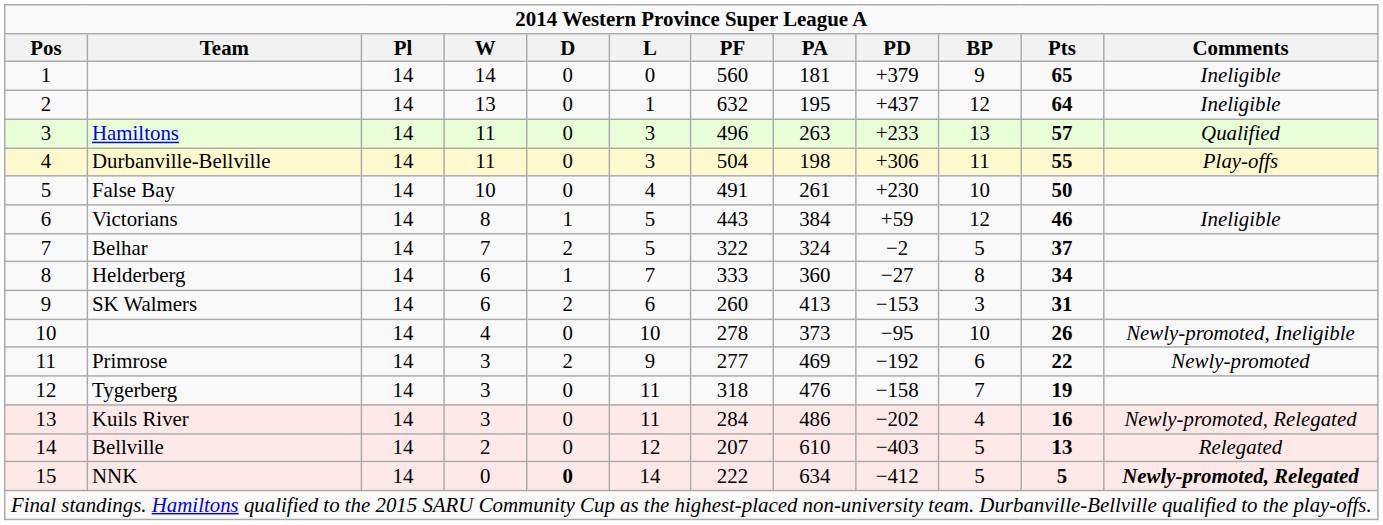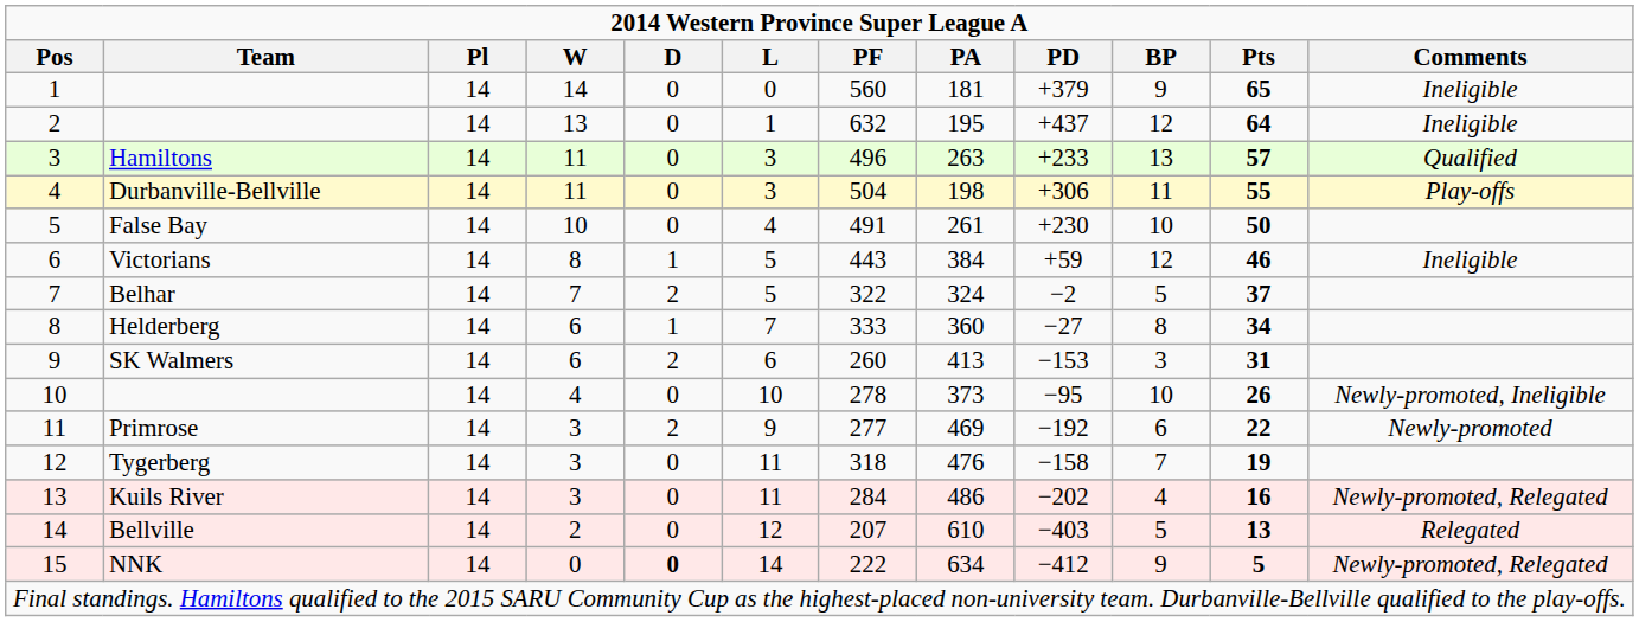15 | BP: 5 -> 9
15 | Comments: bold -> normal
